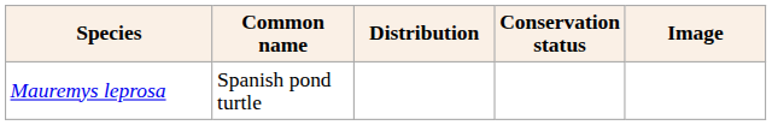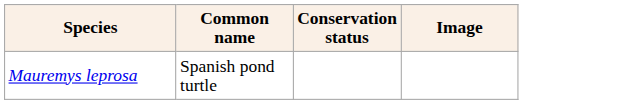- column: Distribution
